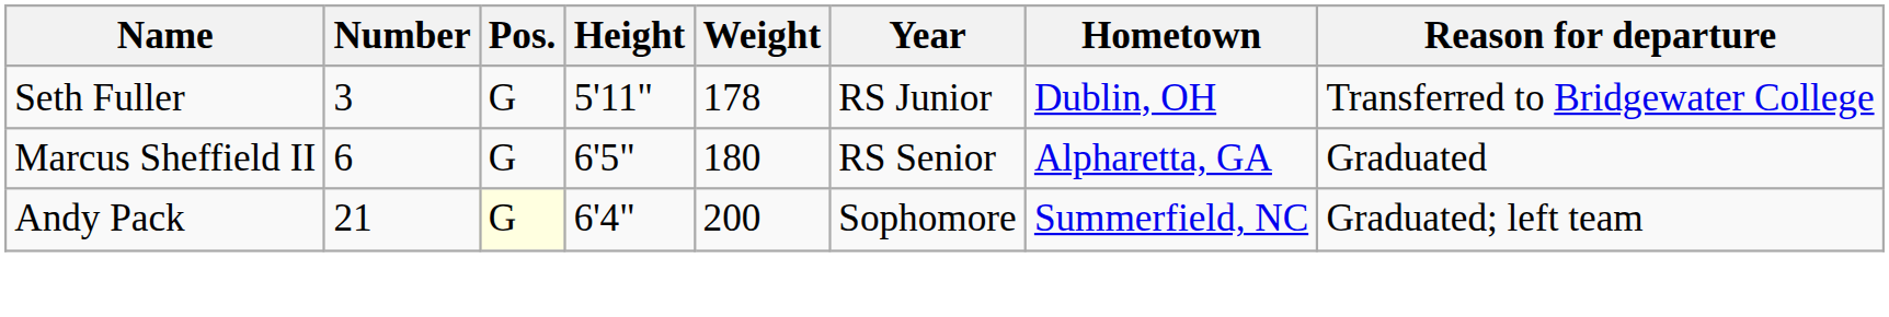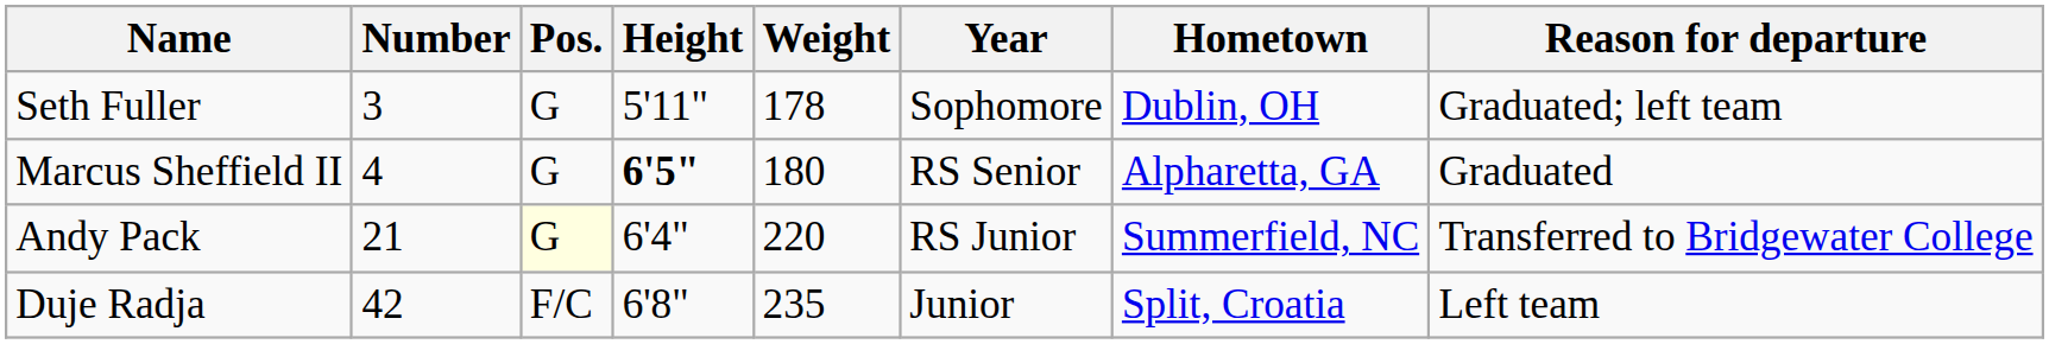Seth Fuller | Year: RS Junior -> Sophomore
Seth Fuller | Reason for departure: Transferred to Bridgewater College -> Graduated; left team
Marcus Sheffield II | Number: 6 -> 4
Marcus Sheffield II | Height: normal -> bold
Andy Pack | Weight: 200 -> 220
Andy Pack | Year: Sophomore -> RS Junior
Andy Pack | Reason for departure: Graduated; left team -> Transferred to Bridgewater College
+ row: Duje Radja | 42 | F/C | 6'8" | 235 | Junior | Split, Croatia | Left team
